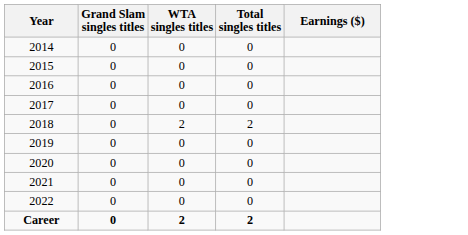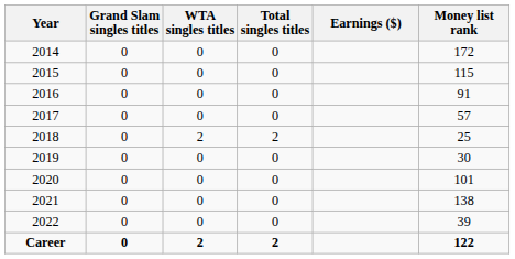+ column: Money list rank | 172 | 115 | 91 | 57 | 25 | 30 | 101 | 138 | 39 | 122
